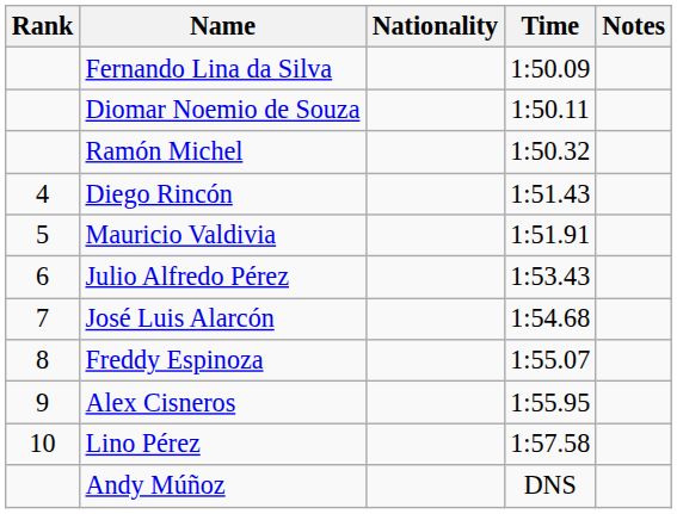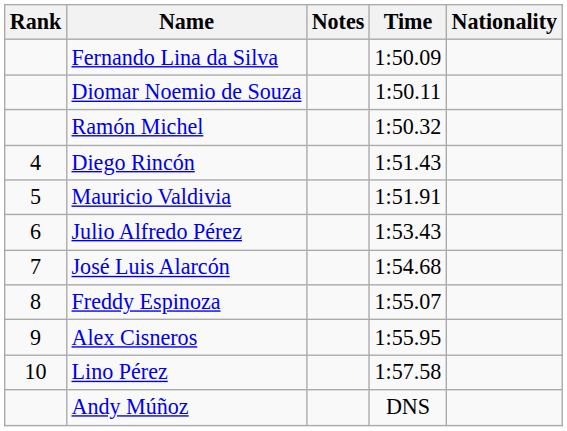columns swapped: Nationality <-> Notes
